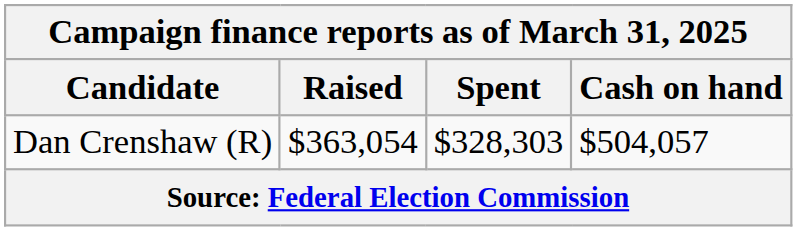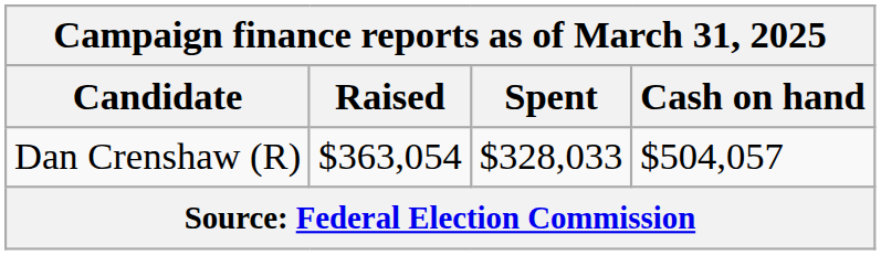Dan Crenshaw (R) | Spent: $328,303 -> $328,033
